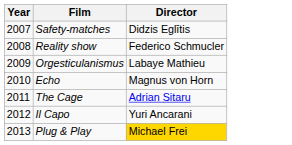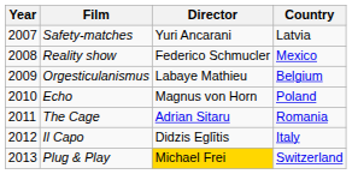+ column: Country | Latvia | Mexico | Belgium | Poland | Romania | Italy | Switzerland
Safety-matches | Director: Didzis Eglītis -> Yuri Ancarani
Il Capo | Director: Yuri Ancarani -> Didzis Eglītis
